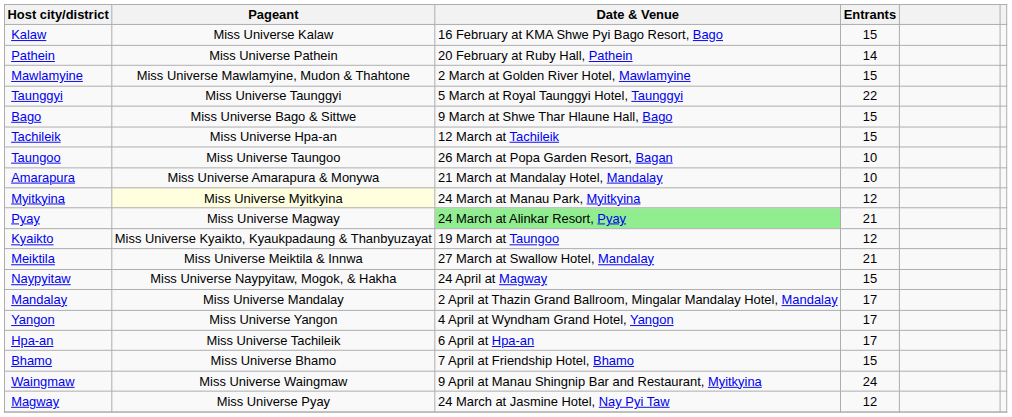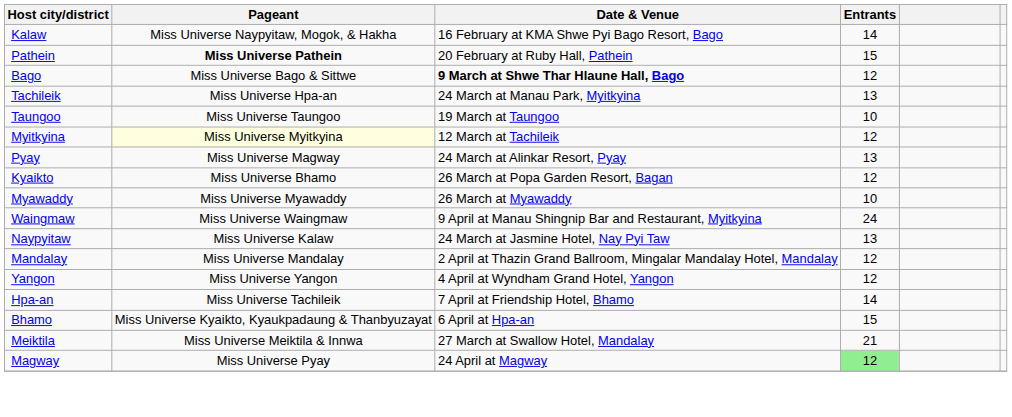Kalaw | Pageant: Miss Universe Kalaw -> Miss Universe Naypyitaw, Mogok, & Hakha
Kalaw | Entrants: 15 -> 14
Pathein | Pageant: normal -> bold
Pathein | Entrants: 14 -> 15
- row: Mawlamyine | Miss Universe Mawlamyine, Mudon & Thahtone | 2 March at Golden River Hotel, Mawlamyine | 15
- row: Taunggyi | Miss Universe Taunggyi | 5 March at Royal Taunggyi Hotel, Taunggyi | 22
Bago | Date & Venue: normal -> bold
Bago | Entrants: 15 -> 12
Tachileik | Date & Venue: 12 March at Tachileik -> 24 March at Manau Park, Myitkyina
Tachileik | Entrants: 15 -> 13
Taungoo | Date & Venue: 26 March at Popa Garden Resort, Bagan -> 19 March at Taungoo
- row: Amarapura | Miss Universe Amarapura & Monywa | 21 March at Mandalay Hotel, Mandalay | 10
Myitkyina | Date & Venue: 24 March at Manau Park, Myitkyina -> 12 March at Tachileik
Pyay | Date & Venue: lightgreen background -> no background
Pyay | Entrants: 21 -> 13
Kyaikto | Pageant: Miss Universe Kyaikto, Kyaukpadaung & Thanbyuzayat -> Miss Universe Bhamo
Kyaikto | Date & Venue: 19 March at Taungoo -> 26 March at Popa Garden Resort, Bagan
+ row: Myawaddy | Miss Universe Myawaddy | 26 March at Myawaddy | 10
rows swapped: Meiktila <-> Waingmaw
Naypyitaw | Pageant: Miss Universe Naypyitaw, Mogok, & Hakha -> Miss Universe Kalaw
Naypyitaw | Date & Venue: 24 April at Magway -> 24 March at Jasmine Hotel, Nay Pyi Taw
Naypyitaw | Entrants: 15 -> 13
Mandalay | Entrants: 17 -> 12
Yangon | Entrants: 17 -> 12
Hpa-an | Date & Venue: 6 April at Hpa-an -> 7 April at Friendship Hotel, Bhamo
Hpa-an | Entrants: 17 -> 14
Bhamo | Pageant: Miss Universe Bhamo -> Miss Universe Kyaikto, Kyaukpadaung & Thanbyuzayat
Bhamo | Date & Venue: 7 April at Friendship Hotel, Bhamo -> 6 April at Hpa-an
Magway | Date & Venue: 24 March at Jasmine Hotel, Nay Pyi Taw -> 24 April at Magway
Magway | Entrants: no background -> lightgreen background
